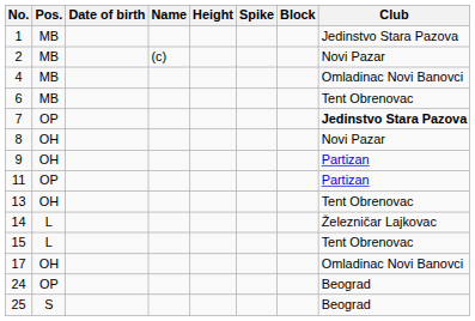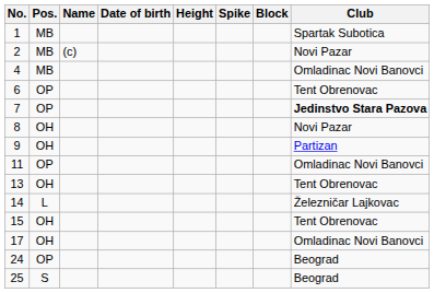columns swapped: Name <-> Date of birth
1 | Club: Jedinstvo Stara Pazova -> Spartak Subotica
6 | Pos.: MB -> OP
11 | Club: Partizan -> Omladinac Novi Banovci
15 | Pos.: L -> OH
